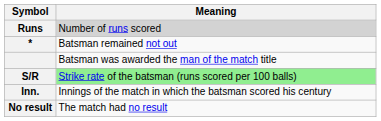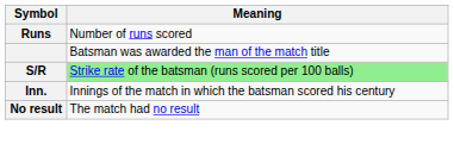Runs | Meaning: lightgrey background -> no background
- row: * | Batsman remained not out
